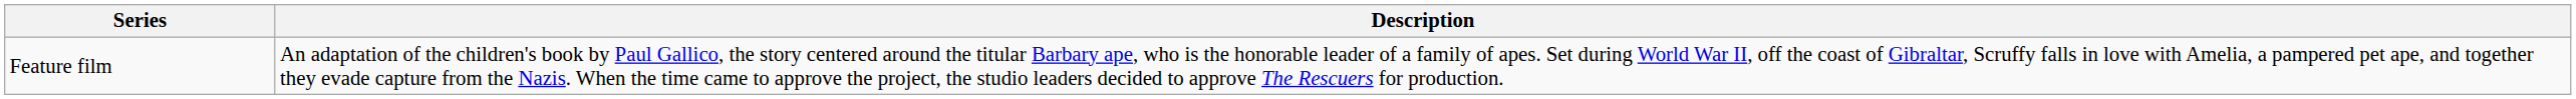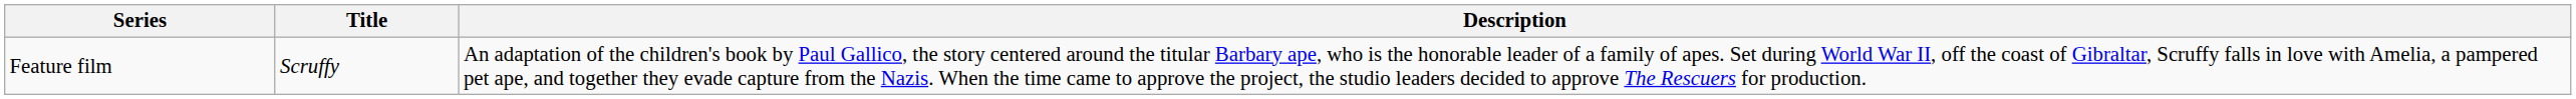+ column: Title | Scruffy
